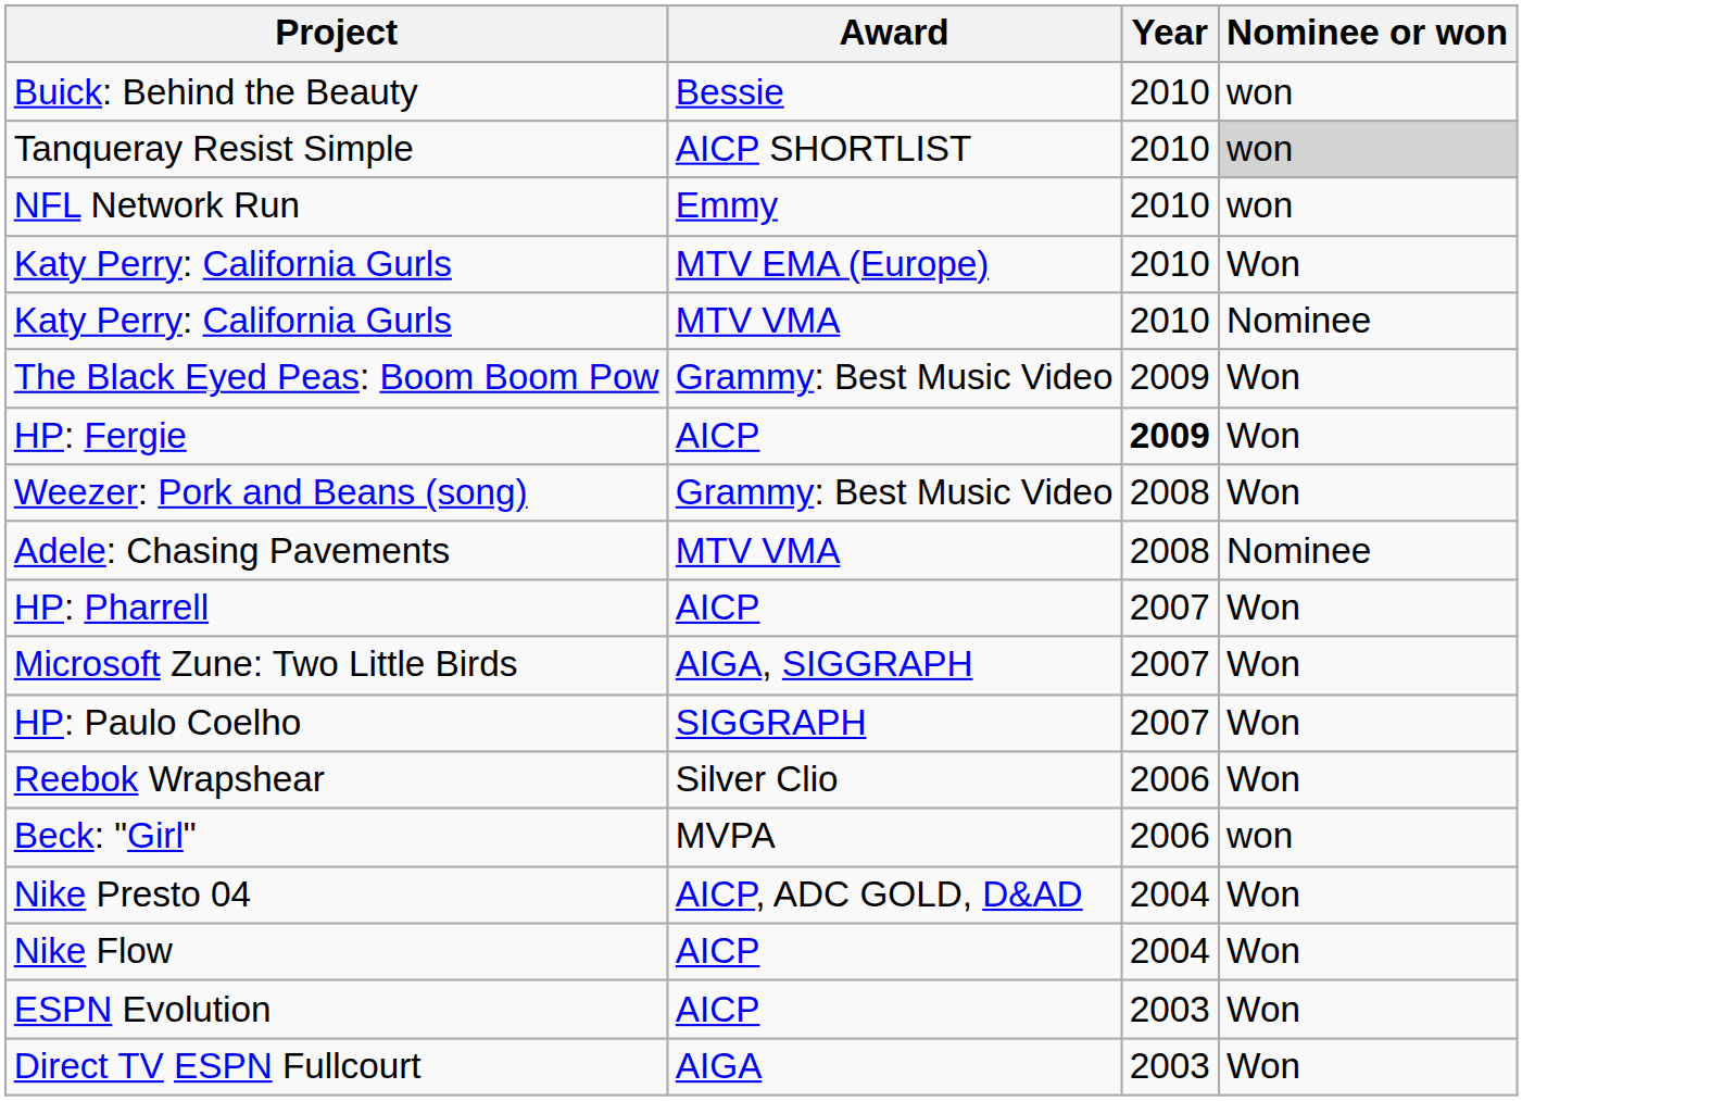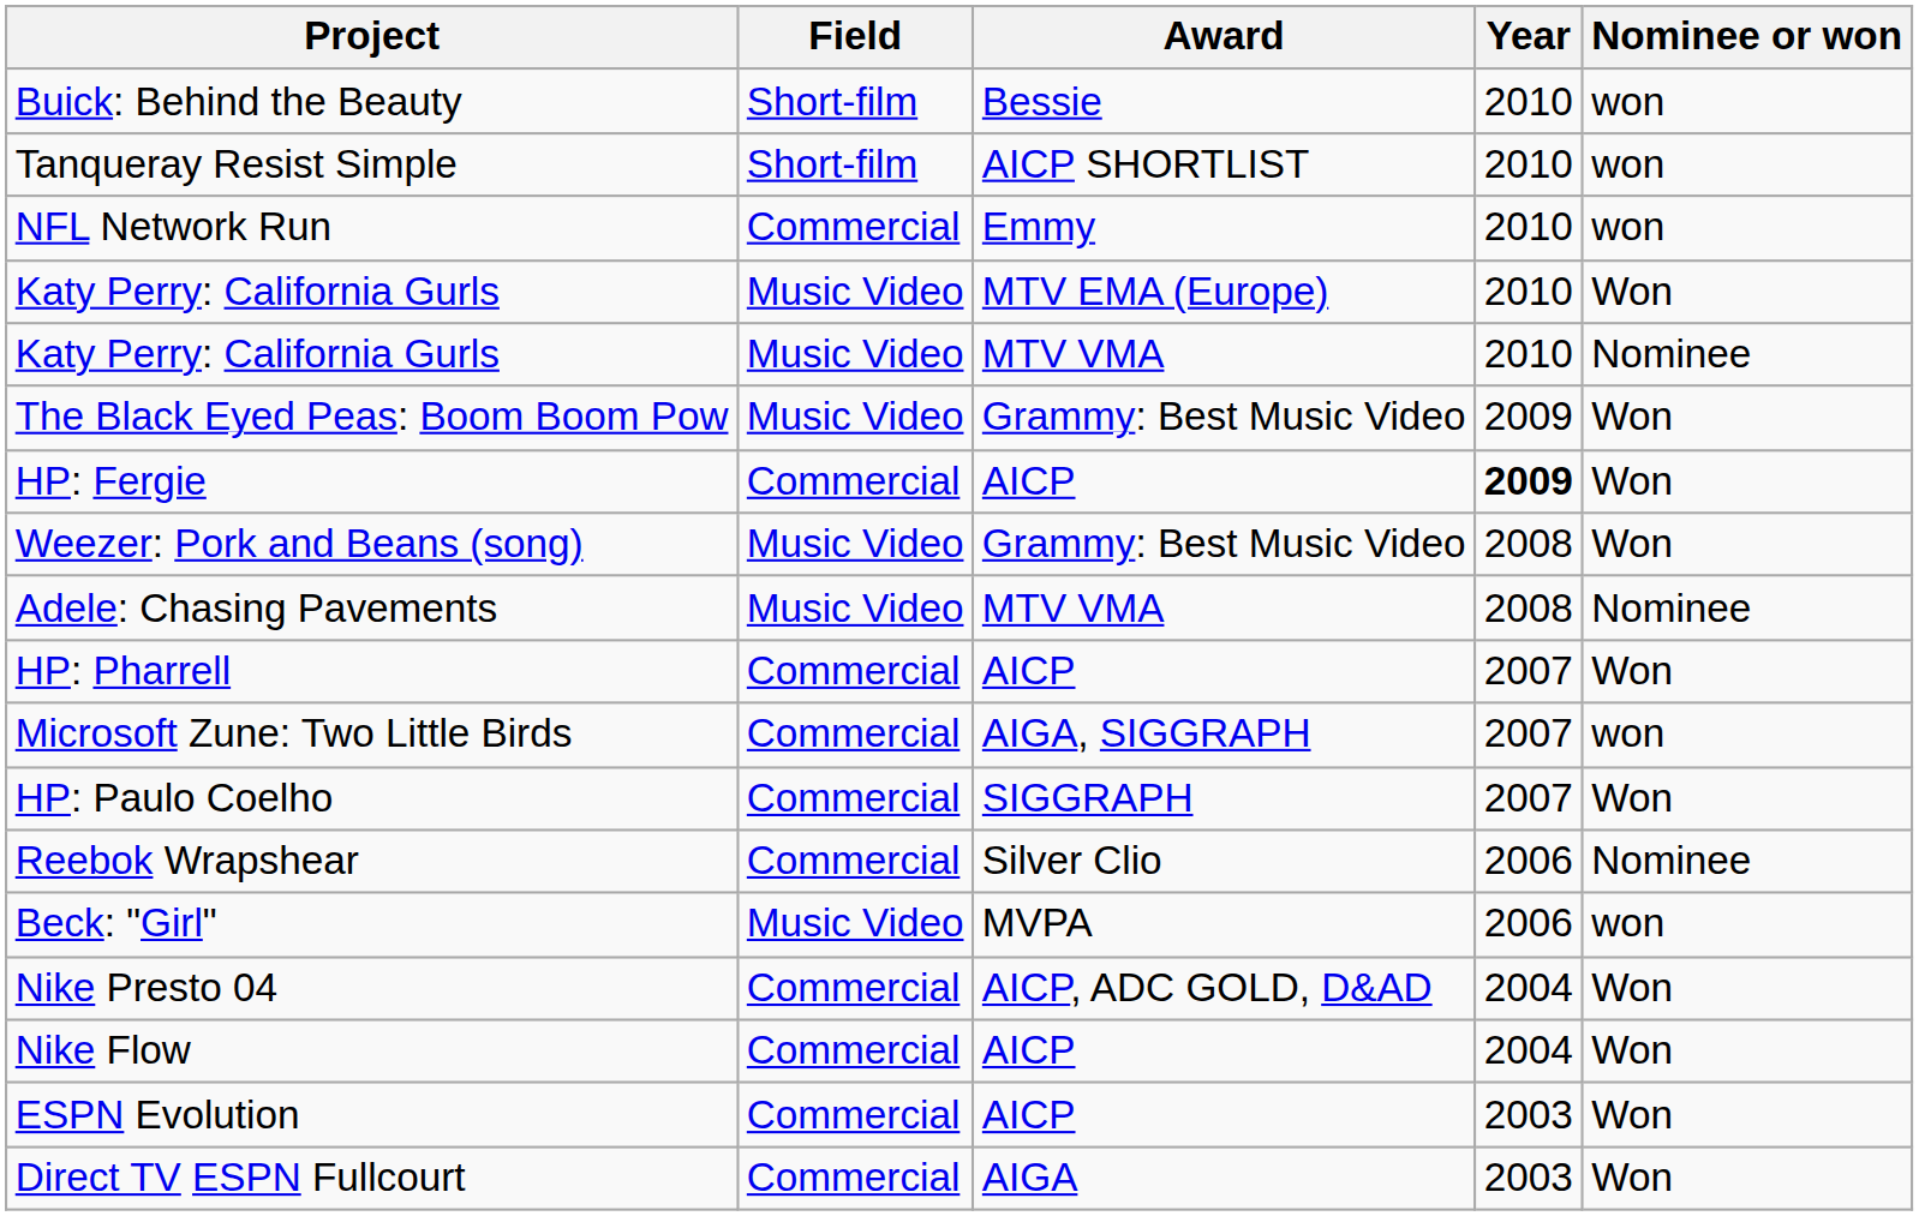+ column: Field | Short-film | Short-film | Commercial | Music Video | Music Video | Music Video | Commercial | Music Video | Music Video | Commercial | Commercial | Commercial | Commercial | Music Video | Commercial | Commercial | Commercial | Commercial
Tanqueray Resist Simple | Nominee or won: lightgrey background -> no background
Microsoft Zune: Two Little Birds | Nominee or won: Won -> won
Reebok Wrapshear | Nominee or won: Won -> Nominee
